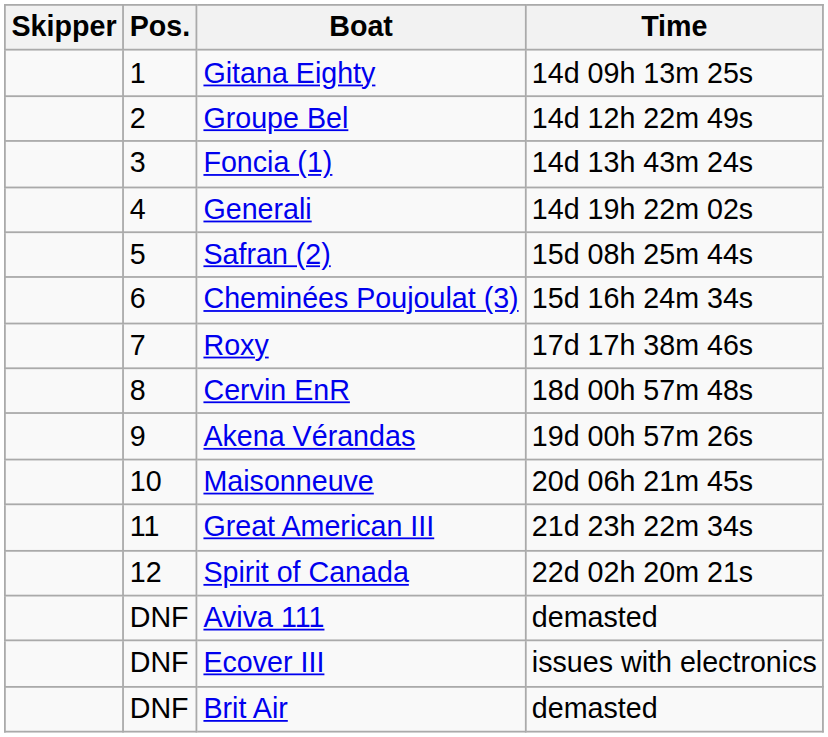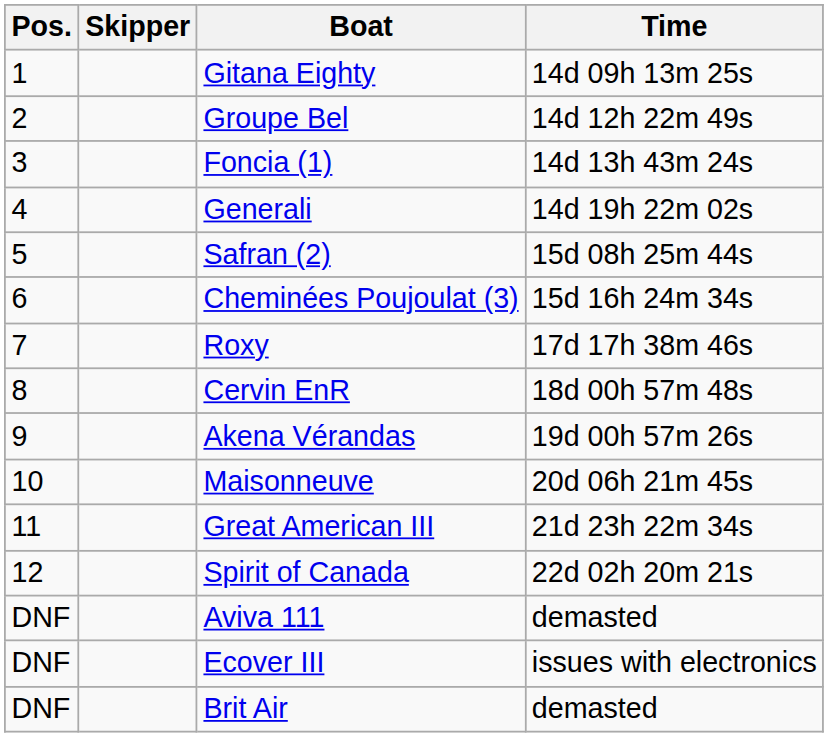columns swapped: Pos. <-> Skipper
